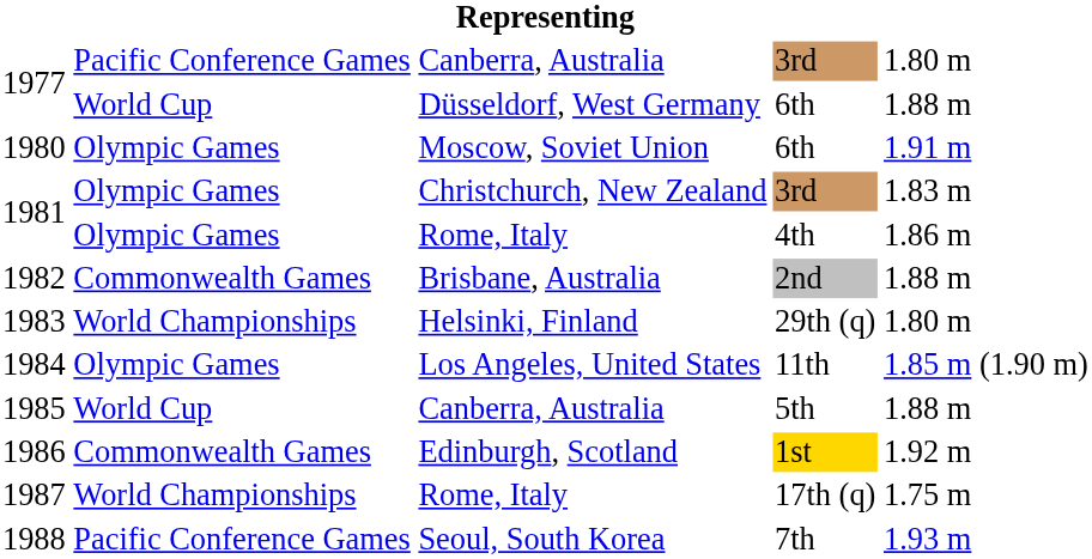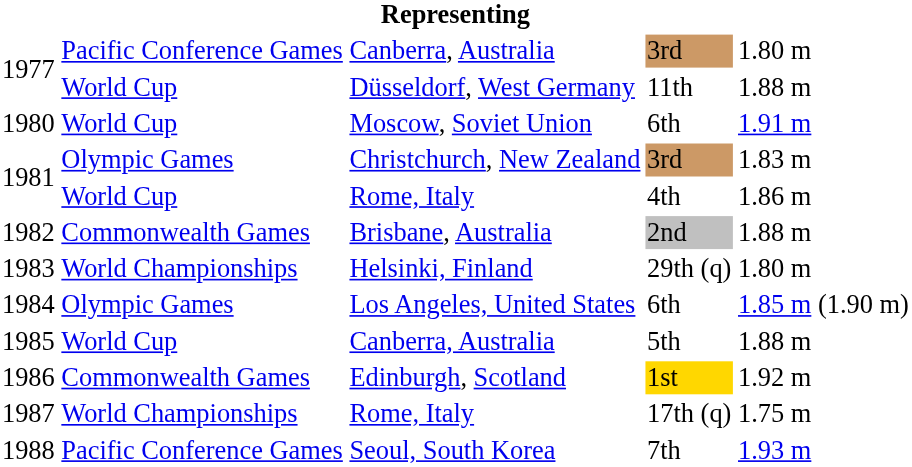1977 / Düsseldorf, West Germany | column 4: 6th -> 11th
1980 | column 2: Olympic Games -> World Cup
1981 / Rome, Italy | column 2: Olympic Games -> World Cup
1984 | column 4: 11th -> 6th
